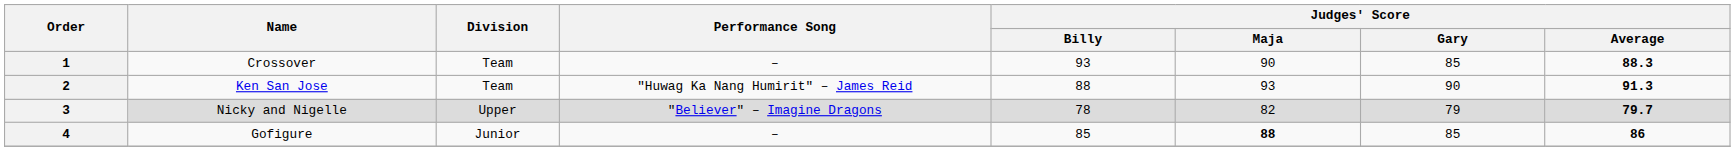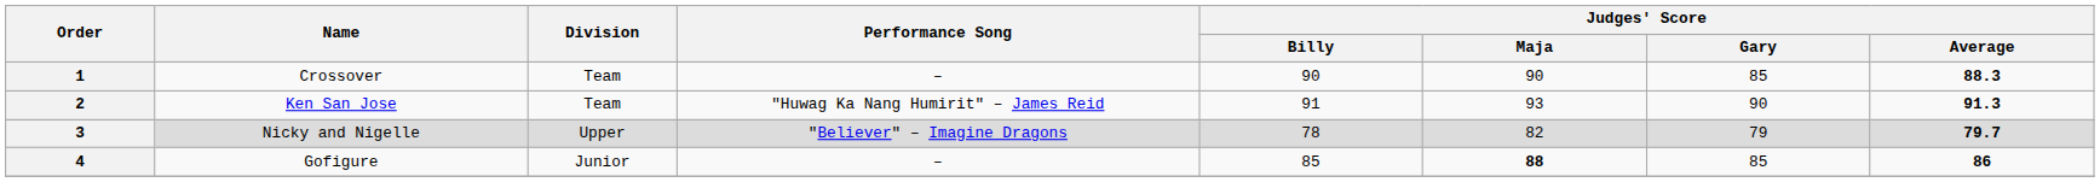1 | Judges' Score / Billy: 93 -> 90
2 | Judges' Score / Billy: 88 -> 91
